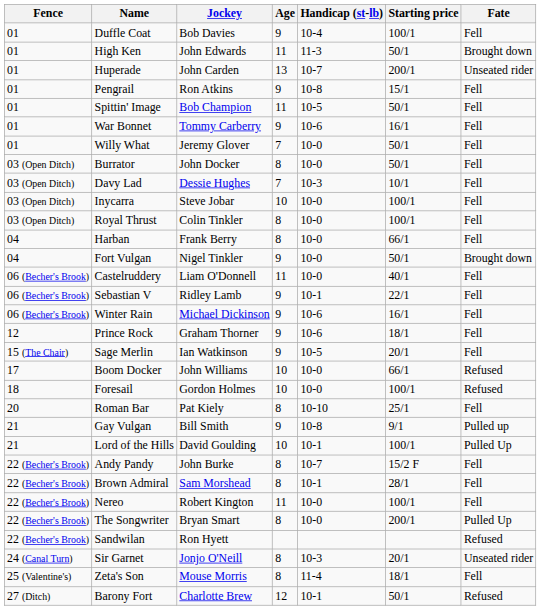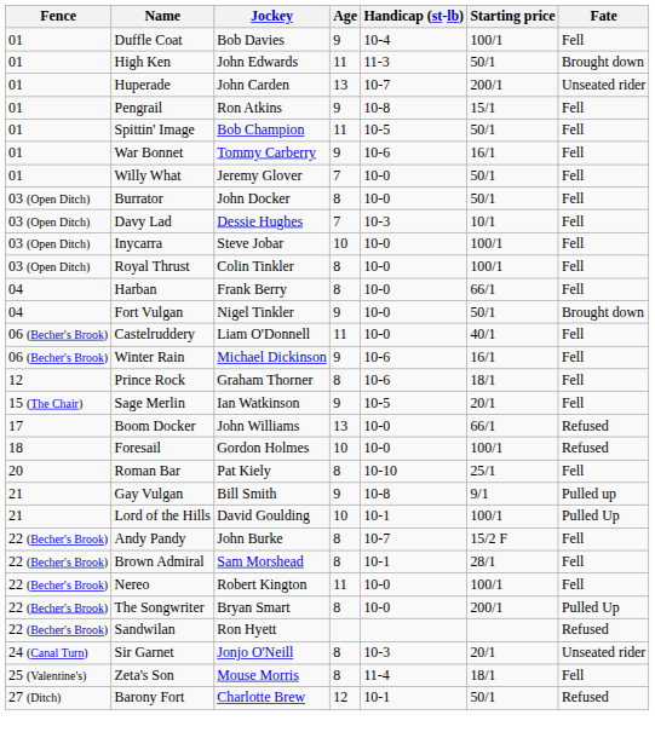- row: 06 (Becher's Brook) | Sebastian V | Ridley Lamb | 9 | 10-1 | 22/1 | Fell
Prince Rock | Age: 9 -> 8
Boom Docker | Age: 10 -> 13
